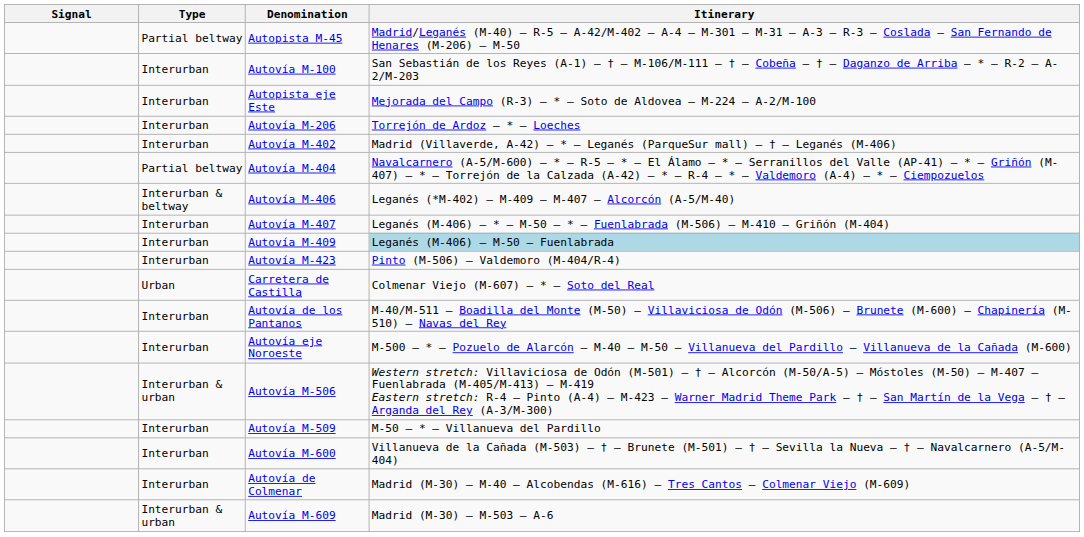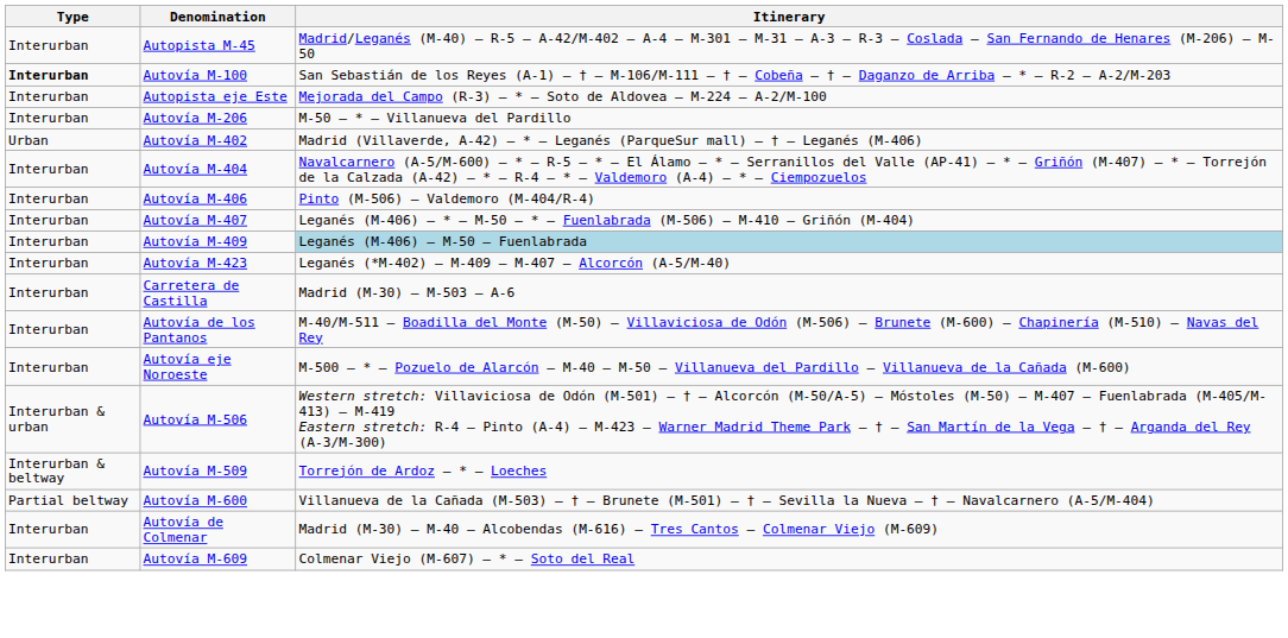- column: Signal
Autopista M-45 | Type: Partial beltway -> Interurban
Autovía M-100 | Type: normal -> bold
Autovía M-206 | Itinerary: Torrejón de Ardoz — * — Loeches -> M-50 — * — Villanueva del Pardillo
Autovía M-402 | Type: Interurban -> Urban
Autovía M-404 | Type: Partial beltway -> Interurban
Autovía M-406 | Type: Interurban & beltway -> Interurban
Autovía M-406 | Itinerary: Leganés (*M-402) — M-409 — M-407 — Alcorcón (A-5/M-40) -> Pinto (M-506) — Valdemoro (M-404/R-4)
Autovía M-423 | Itinerary: Pinto (M-506) — Valdemoro (M-404/R-4) -> Leganés (*M-402) — M-409 — M-407 — Alcorcón (A-5/M-40)
Carretera de Castilla | Type: Urban -> Interurban
Carretera de Castilla | Itinerary: Colmenar Viejo (M-607) — * — Soto del Real -> Madrid (M-30) — M-503 — A-6
Autovía M-509 | Type: Interurban -> Interurban & beltway
Autovía M-509 | Itinerary: M-50 — * — Villanueva del Pardillo -> Torrejón de Ardoz — * — Loeches
Autovía M-600 | Type: Interurban -> Partial beltway
Autovía M-609 | Type: Interurban & urban -> Interurban
Autovía M-609 | Itinerary: Madrid (M-30) — M-503 — A-6 -> Colmenar Viejo (M-607) — * — Soto del Real
